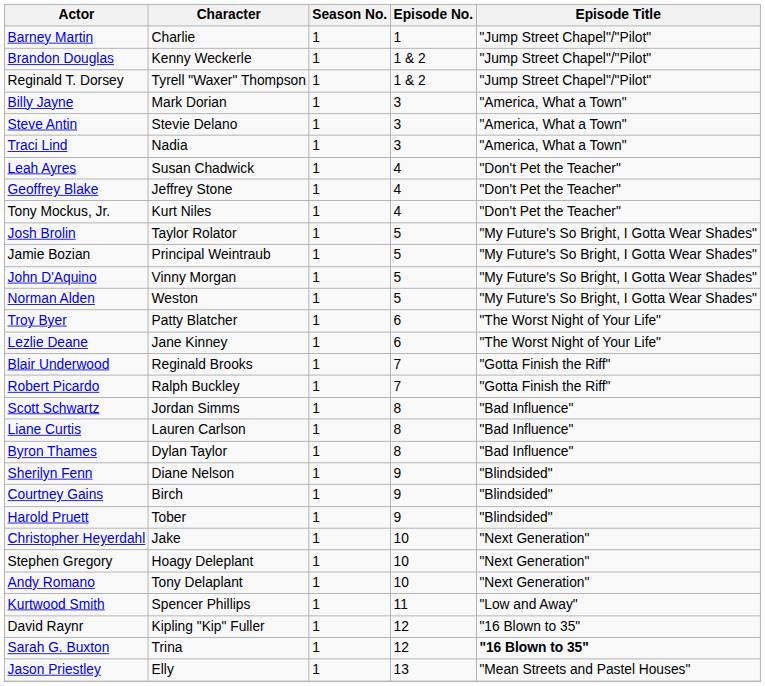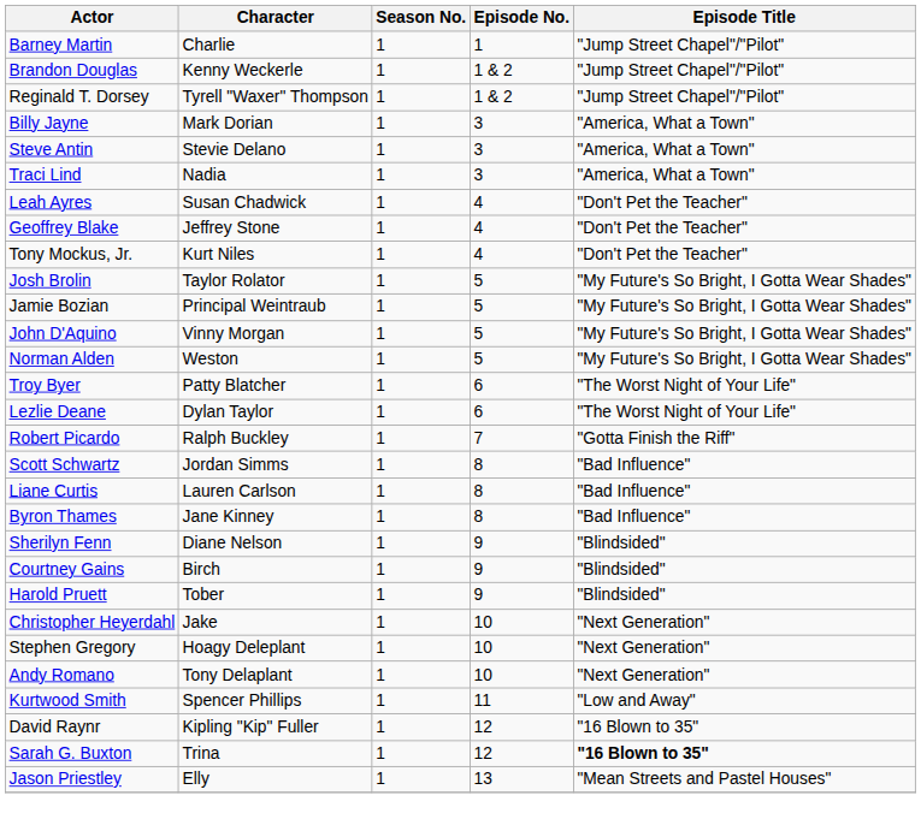Lezlie Deane | Character: Jane Kinney -> Dylan Taylor
- row: Blair Underwood | Reginald Brooks | 1 | 7 | "Gotta Finish the Riff"
Byron Thames | Character: Dylan Taylor -> Jane Kinney
